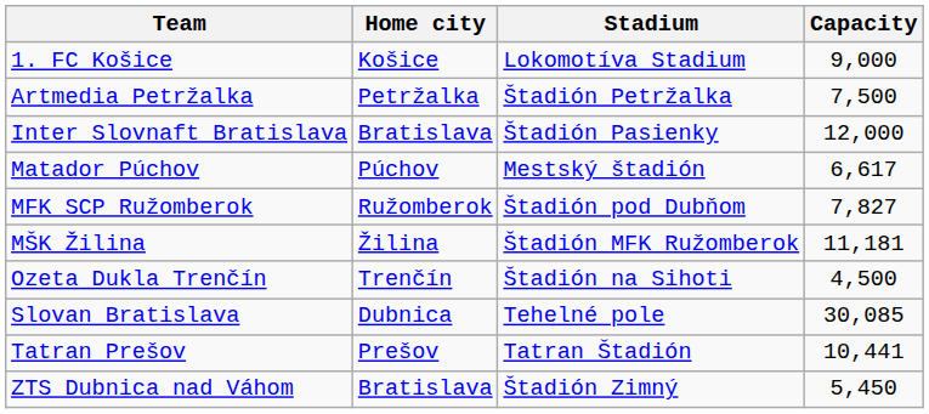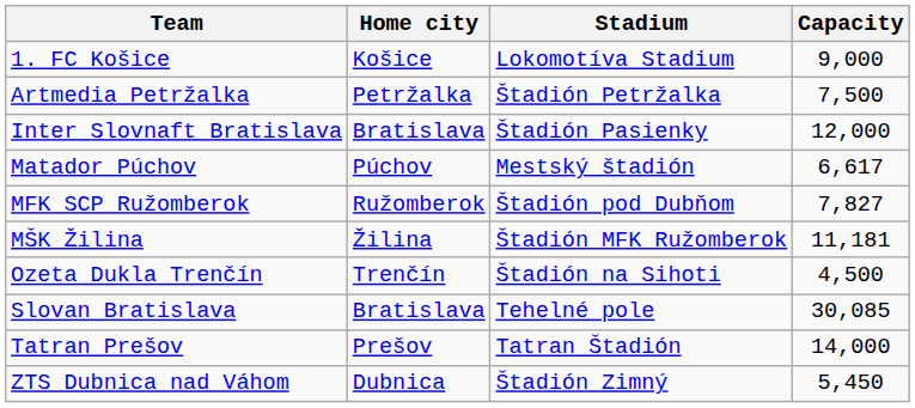Slovan Bratislava | Home city: Dubnica -> Bratislava
Tatran Prešov | Capacity: 10,441 -> 14,000
ZTS Dubnica nad Váhom | Home city: Bratislava -> Dubnica
